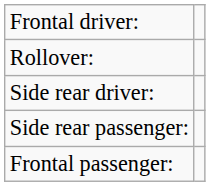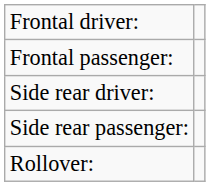rows swapped: Frontal passenger: <-> Rollover:
